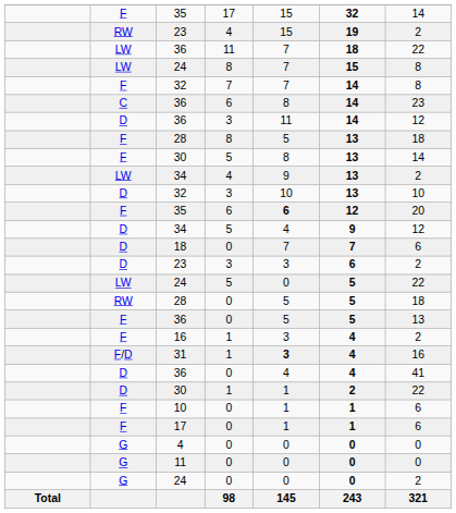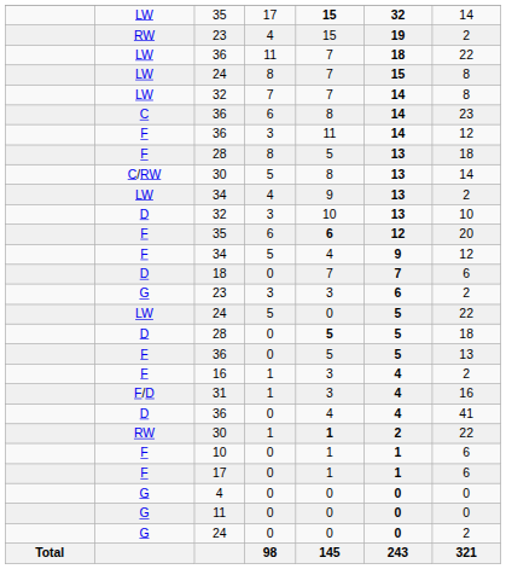35 / 17 | column 2: F -> LW
35 / 17 | column 5: normal -> bold
32 / 7 | column 2: F -> LW
36 / 3 | column 2: D -> F
30 / 5 | column 2: F -> C/RW
34 / 5 | column 2: D -> F
23 / 3 | column 2: D -> G
28 / 0 | column 2: RW -> D
28 / 0 | column 5: normal -> bold
31 | column 5: bold -> normal
30 / 1 | column 2: D -> RW
30 / 1 | column 5: normal -> bold
